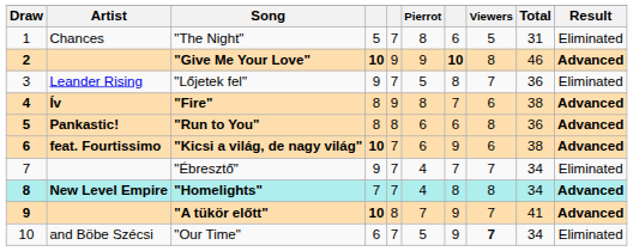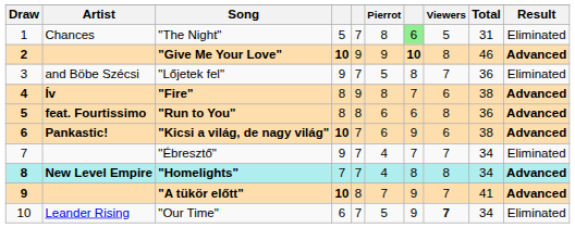"The Night" | column 7: no background -> lightgreen background
"Lőjetek fel" | Artist: Leander Rising -> and Böbe Szécsi
"Run to You" | Artist: Pankastic! -> feat. Fourtissimo
"Kicsi a világ, de nagy világ" | Artist: feat. Fourtissimo -> Pankastic!
"Our Time" | Artist: and Böbe Szécsi -> Leander Rising
